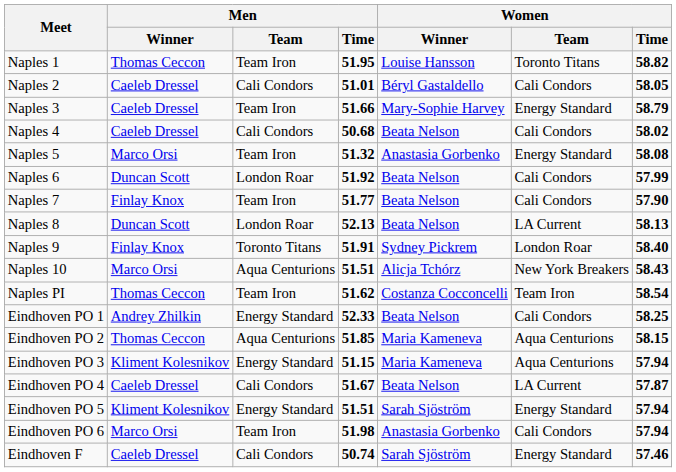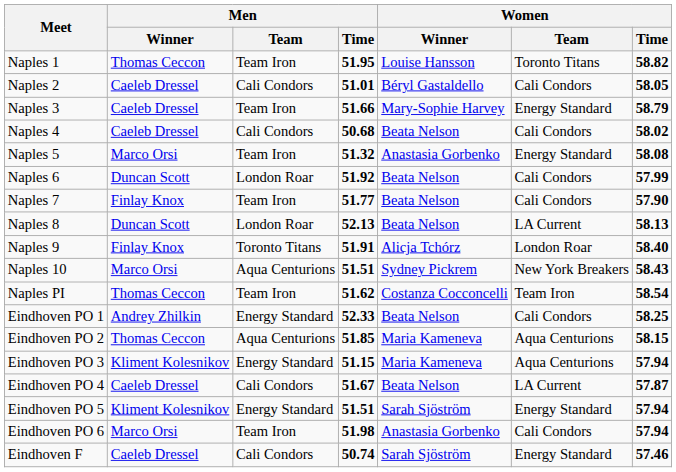Naples 9 | Women / Winner: Sydney Pickrem -> Alicja Tchórz
Naples 10 | Women / Winner: Alicja Tchórz -> Sydney Pickrem
